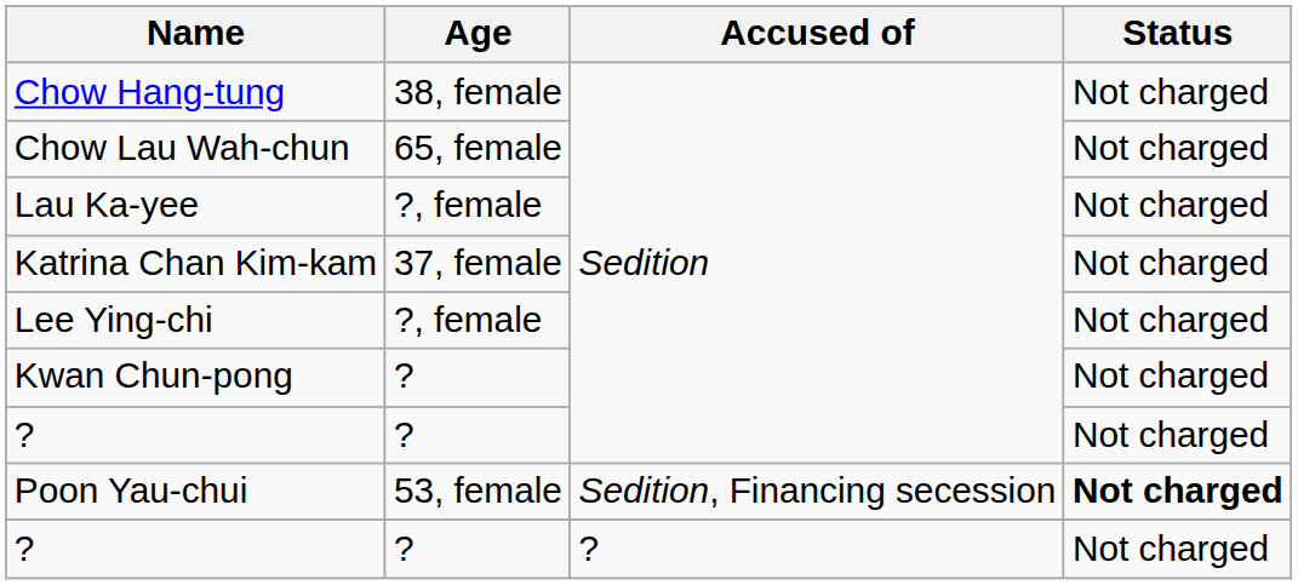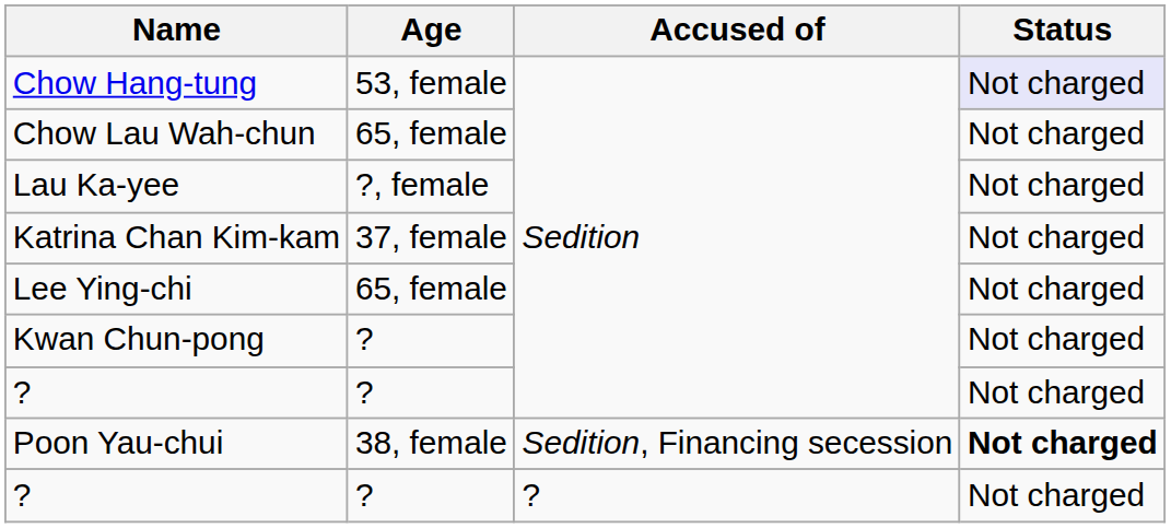Chow Hang-tung | Age: 38, female -> 53, female
Chow Hang-tung | Status: no background -> lavender background
Lee Ying-chi | Age: ?, female -> 65, female
Poon Yau-chui | Age: 53, female -> 38, female
